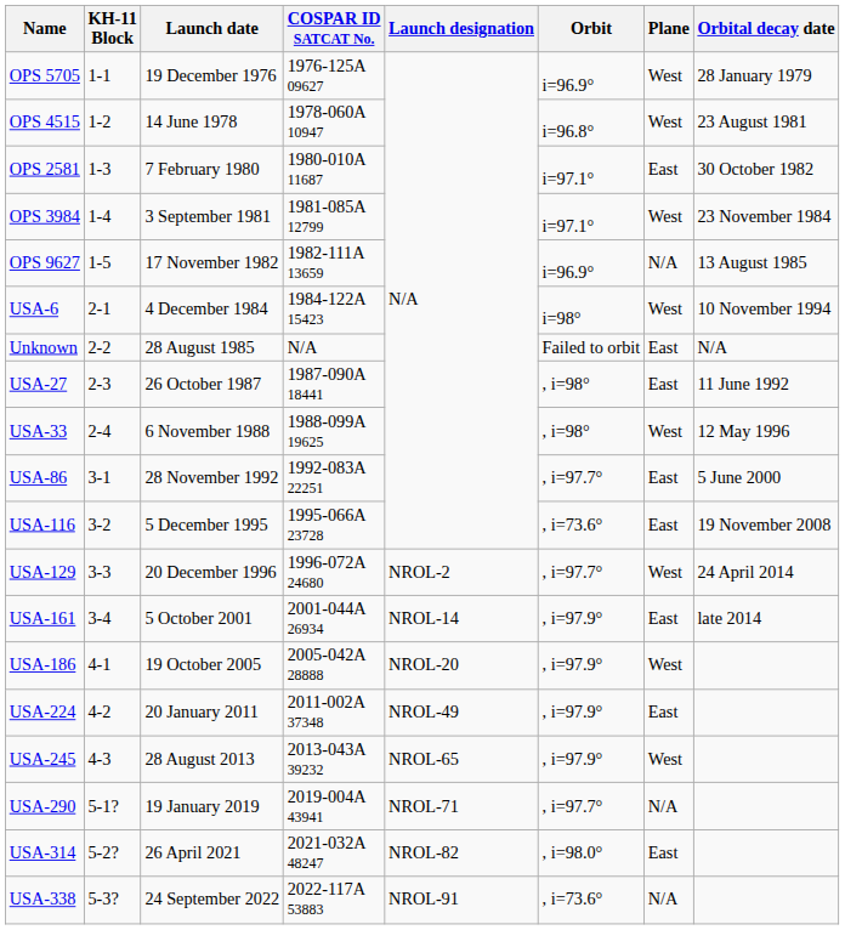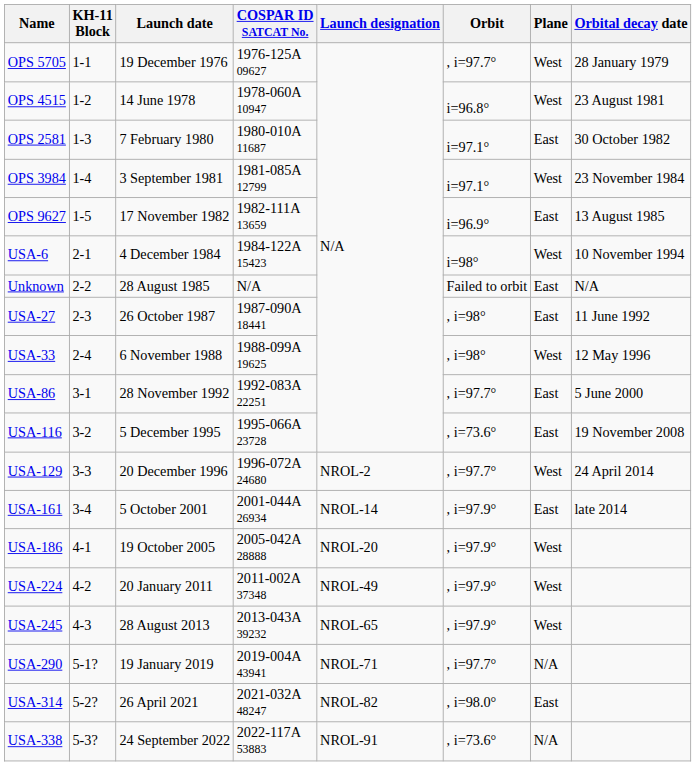OPS 5705 | Orbit: i=96.9° -> , i=97.7°
OPS 9627 | Plane: N/A -> East
USA-224 | Plane: East -> West
